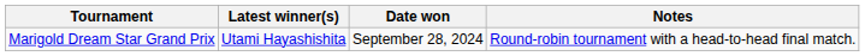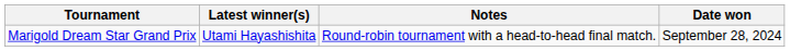columns swapped: Date won <-> Notes
